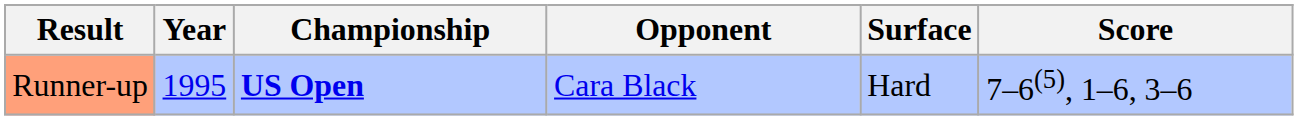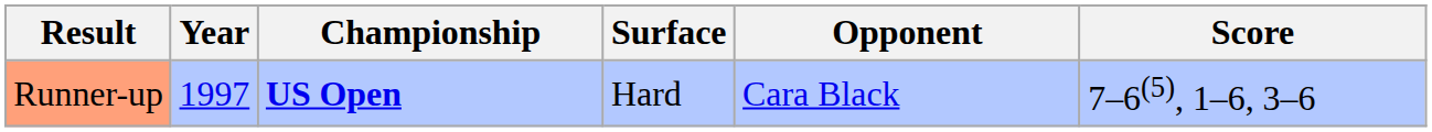columns swapped: Surface <-> Opponent
Runner-up | Year: 1995 -> 1997
